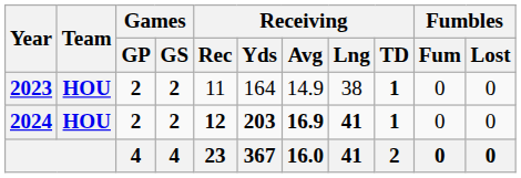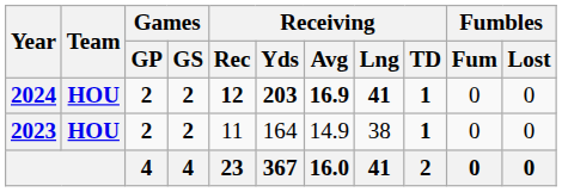rows swapped: 2023 <-> 2024
